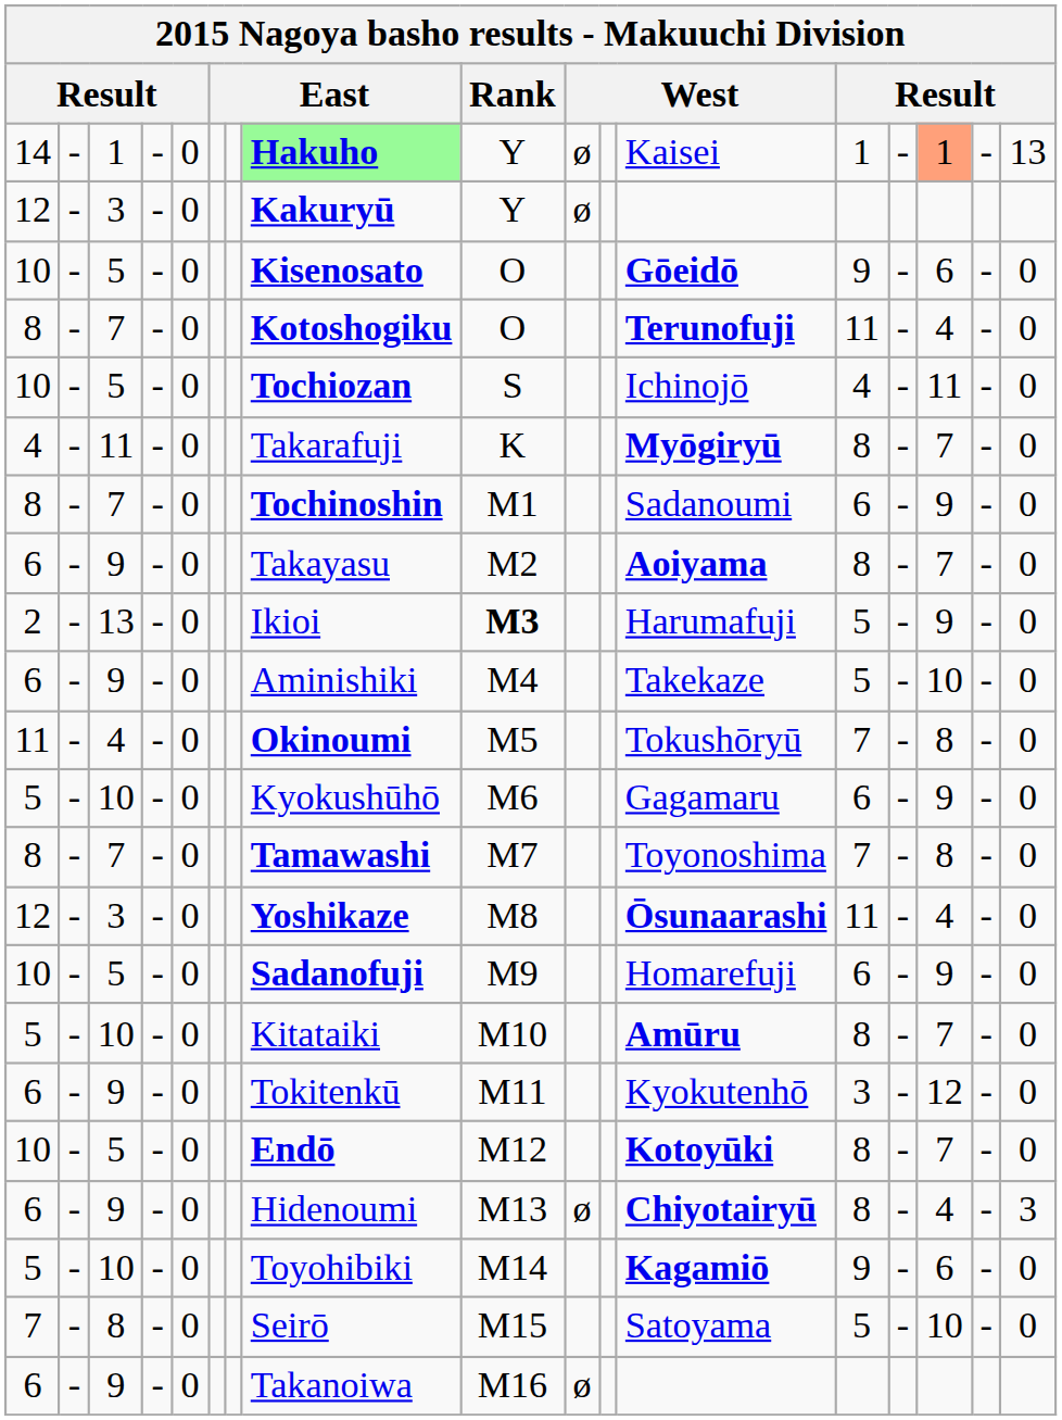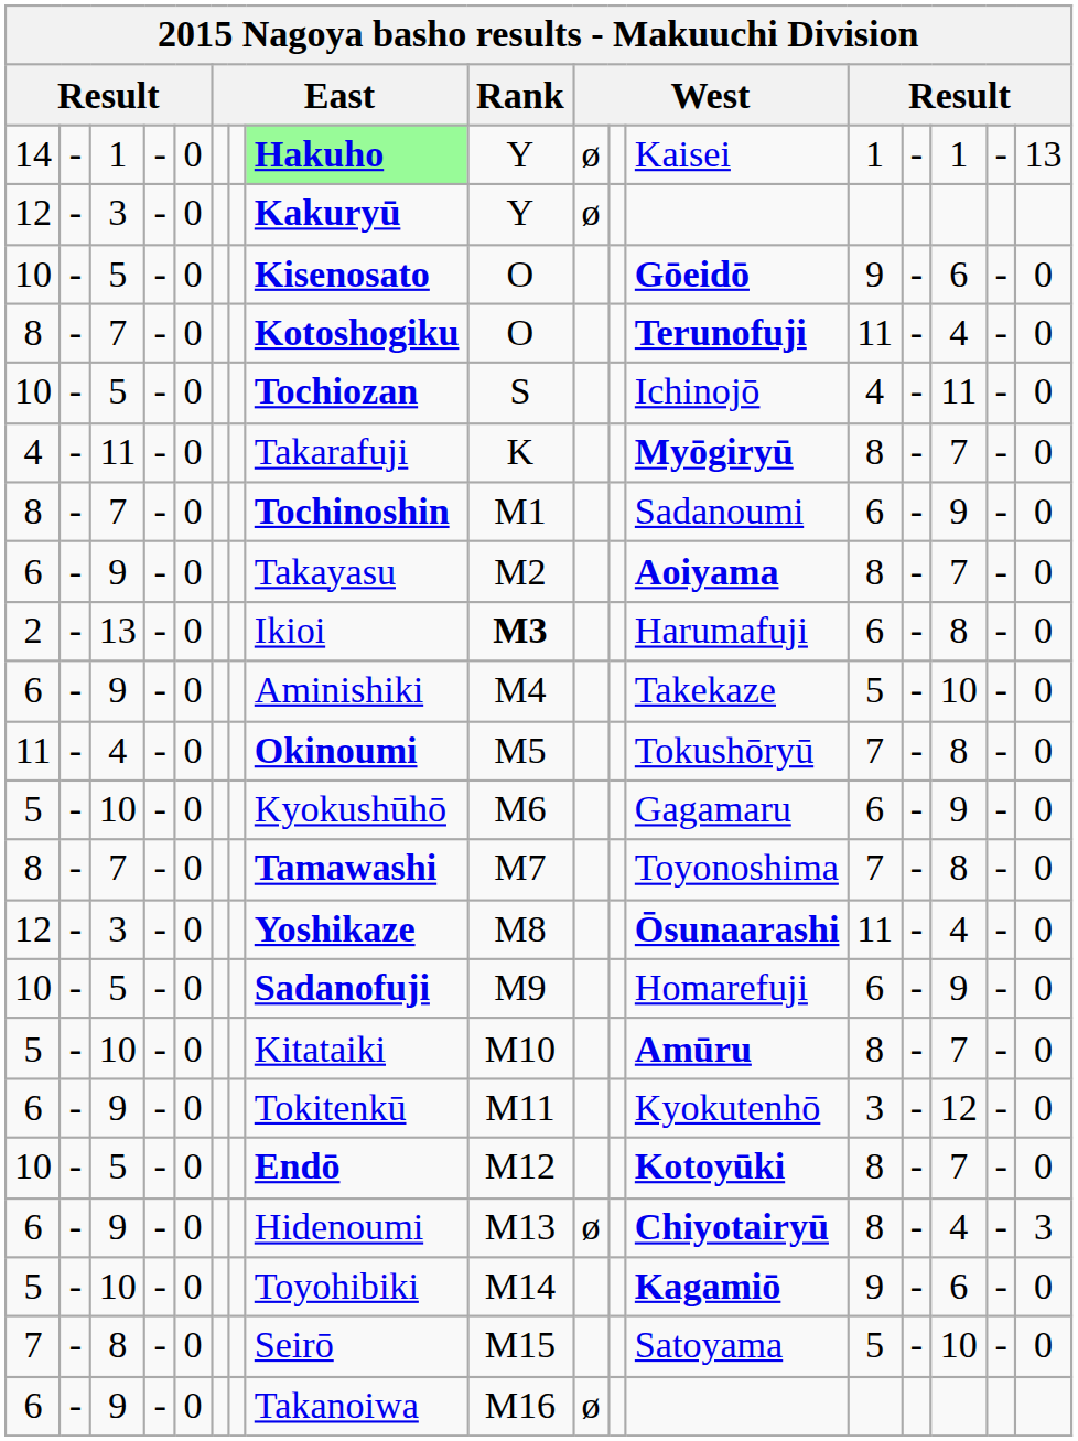14 | column 15: lightsalmon background -> no background
2 | column 13: 5 -> 6
2 | column 15: 9 -> 8
